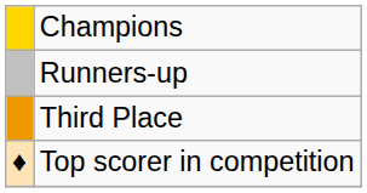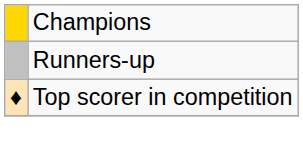- row: Third Place
